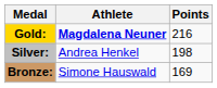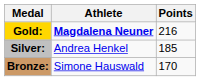Silver: | Points: 198 -> 185
Bronze: | Points: 169 -> 170
